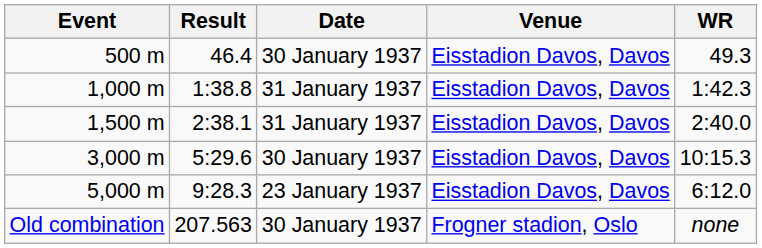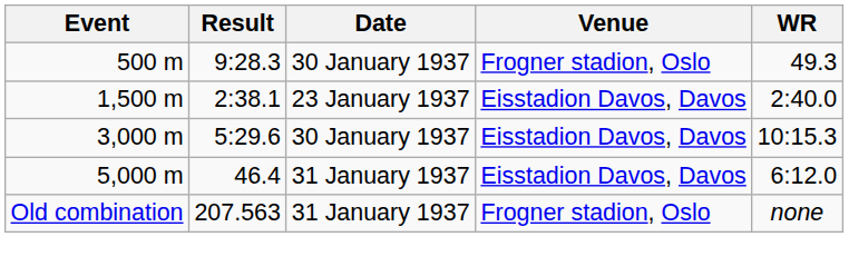500 m | Result: 46.4 -> 9:28.3
500 m | Venue: Eisstadion Davos, Davos -> Frogner stadion, Oslo
- row: 1,000 m | 1:38.8 | 31 January 1937 | Eisstadion Davos, Davos | 1:42.3
1,500 m | Date: 31 January 1937 -> 23 January 1937
5,000 m | Result: 9:28.3 -> 46.4
5,000 m | Date: 23 January 1937 -> 31 January 1937
Old combination | Date: 30 January 1937 -> 31 January 1937
